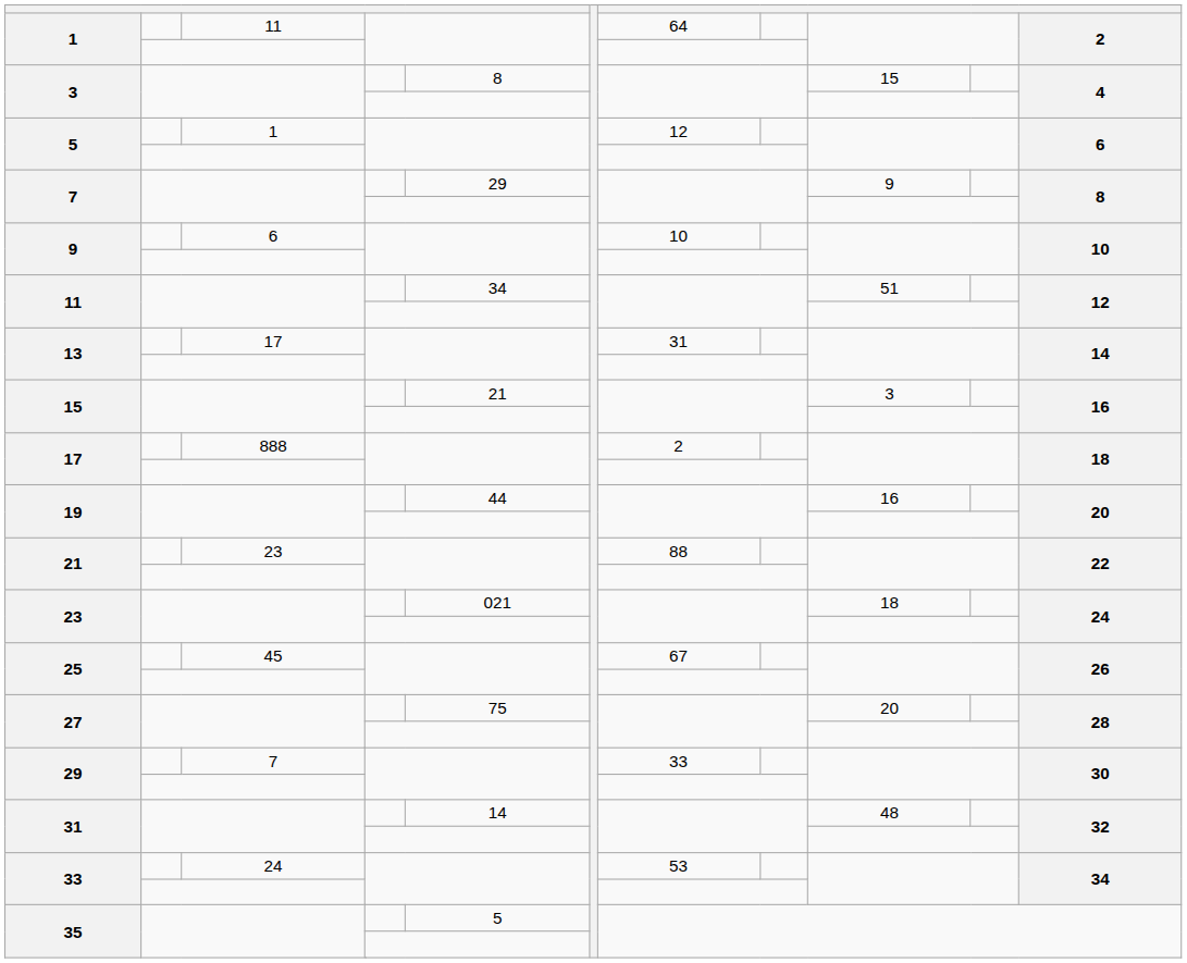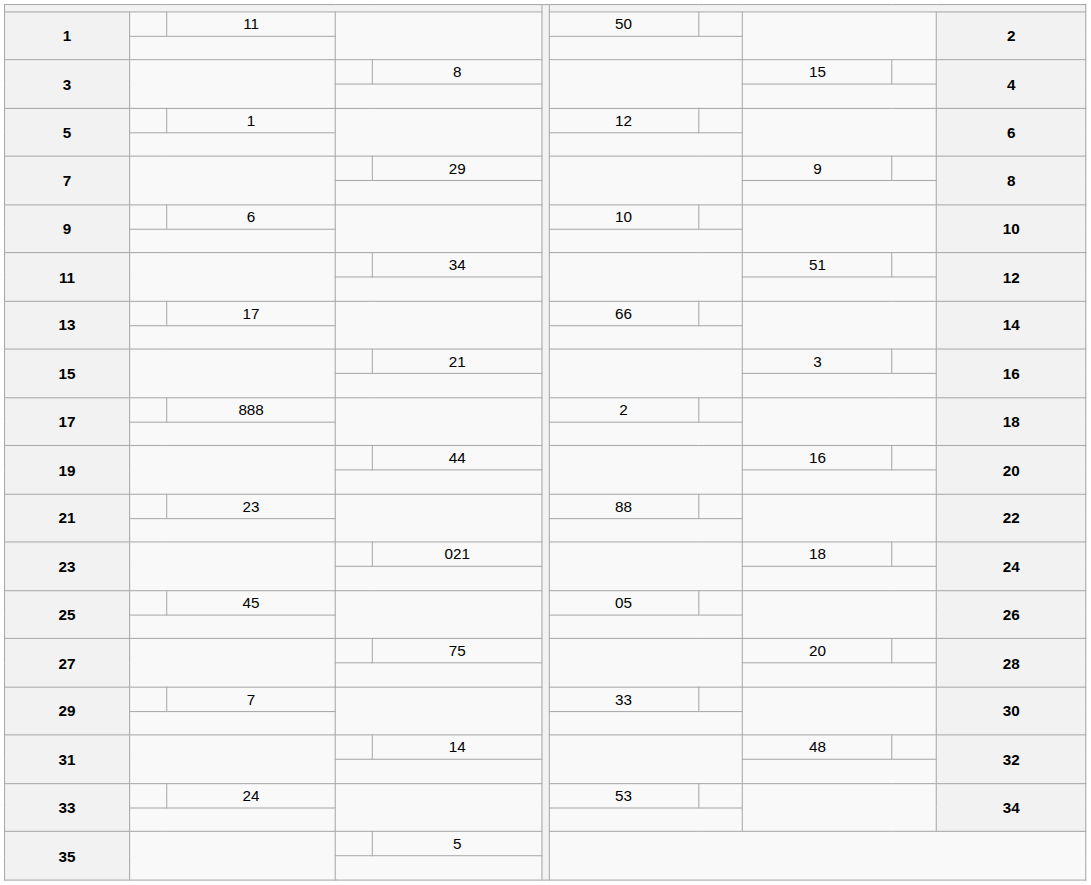1 / 11 | column 8: 64 -> 50
13 / 17 | column 8: 31 -> 66
25 / 45 | column 8: 67 -> 05
